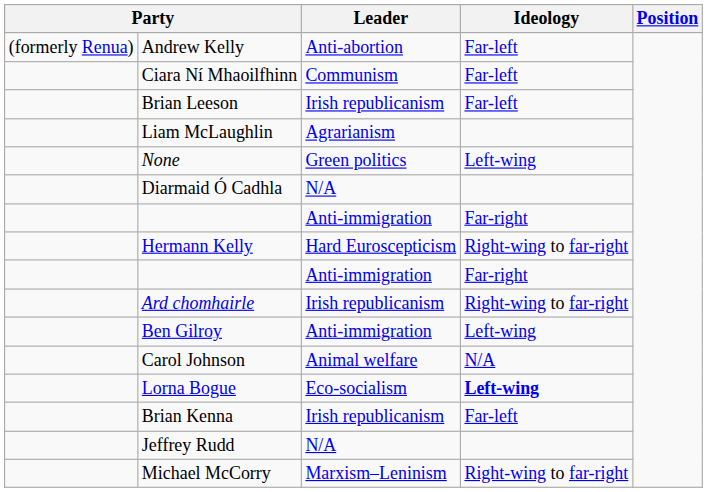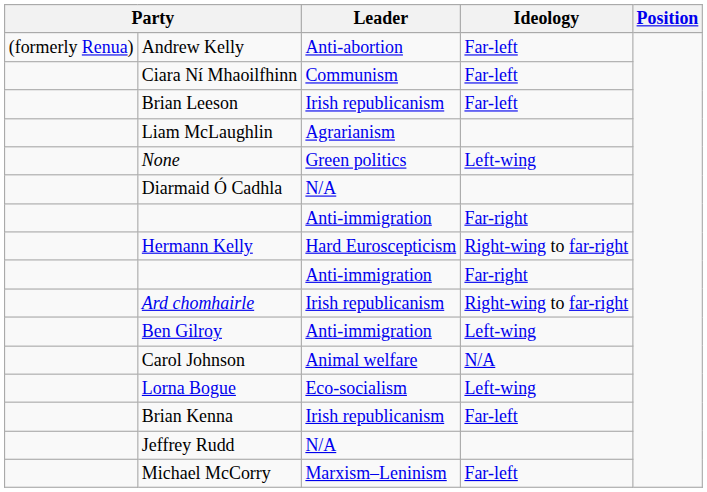Lorna Bogue | Ideology: bold -> normal
Michael McCorry | Ideology: Right-wing to far-right -> Far-left
